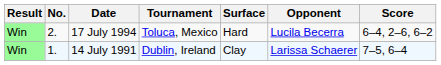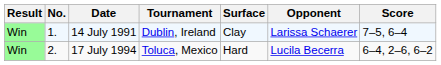rows swapped: 14 July 1991 <-> 17 July 1994
